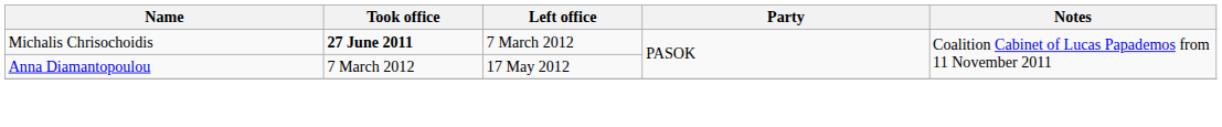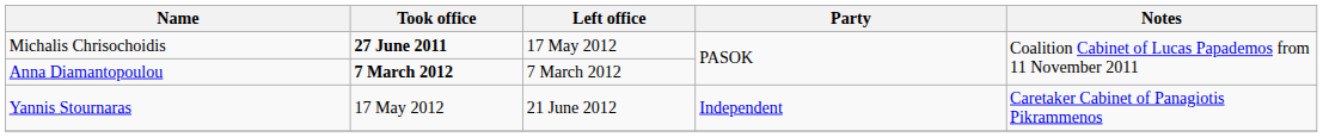Michalis Chrisochoidis | Left office: 7 March 2012 -> 17 May 2012
Anna Diamantopoulou | Took office: normal -> bold
Anna Diamantopoulou | Left office: 17 May 2012 -> 7 March 2012
+ row: Yannis Stournaras | 17 May 2012 | 21 June 2012 | Independent | Caretaker Cabinet of Panagiotis Pikrammenos
